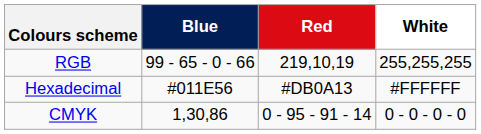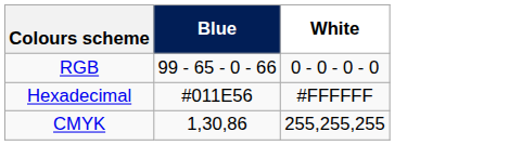- column: Red | 219,10,19 | #DB0A13 | 0 - 95 - 91 - 14
RGB | White: 255,255,255 -> 0 - 0 - 0 - 0
CMYK | White: 0 - 0 - 0 - 0 -> 255,255,255
